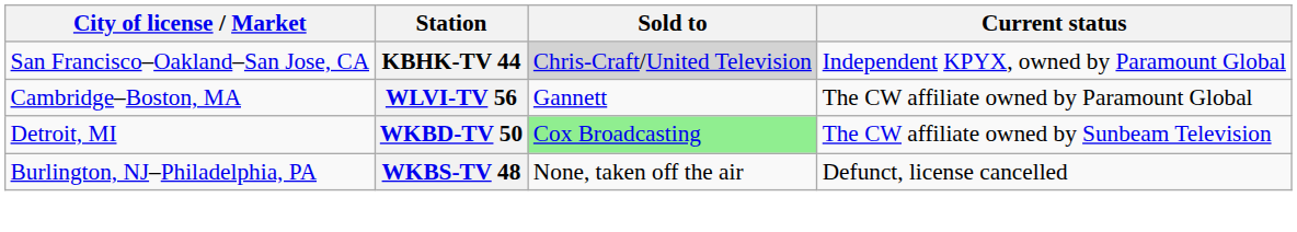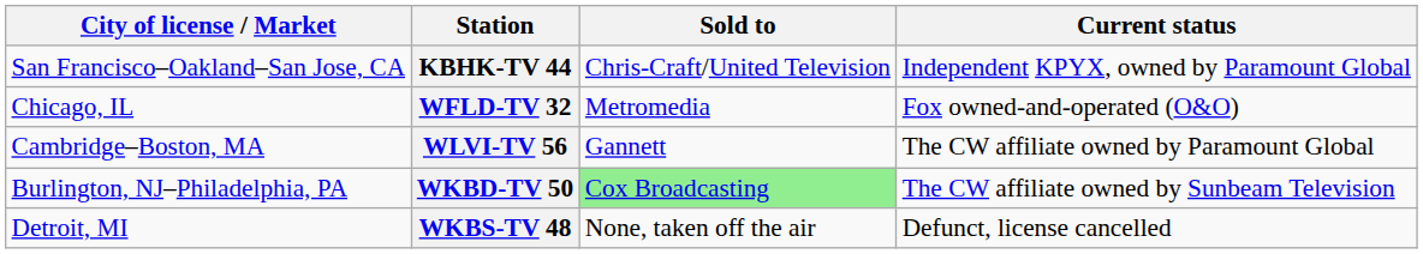KBHK-TV 44 | Sold to: lightgrey background -> no background
+ row: Chicago, IL | WFLD-TV 32 | Metromedia | Fox owned-and-operated (O&O)
WKBD-TV 50 | City of license / Market: Detroit, MI -> Burlington, NJ–Philadelphia, PA
WKBS-TV 48 | City of license / Market: Burlington, NJ–Philadelphia, PA -> Detroit, MI
